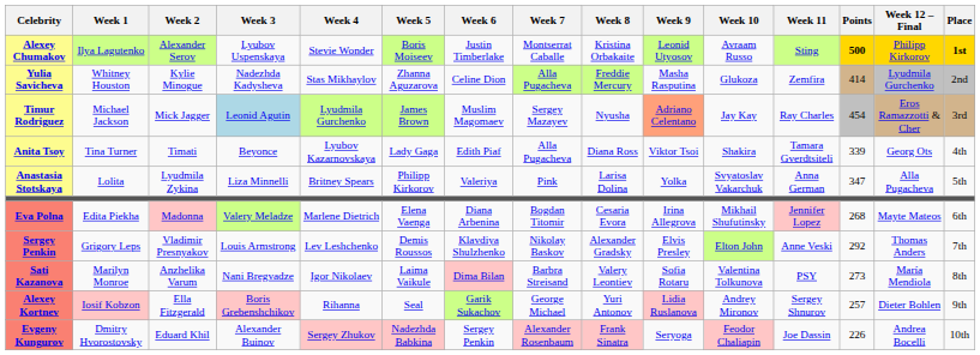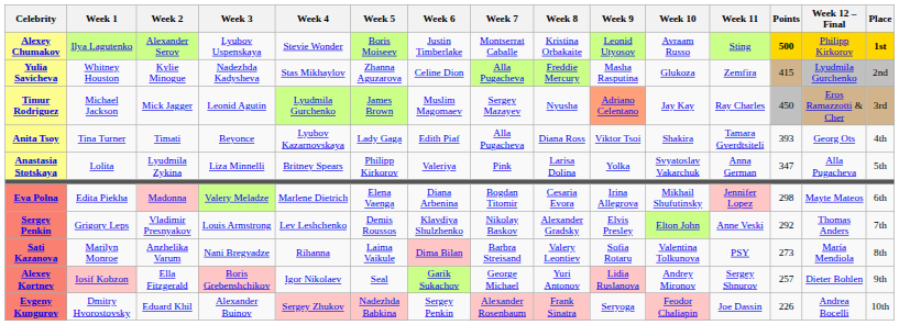Yulia Savicheva | Points: 414 -> 415
Timur Rodriguez | Week 3: lightblue background -> no background
Timur Rodriguez | Points: 454 -> 450
Anita Tsoy | Points: 339 -> 393
Eva Polna | Points: 268 -> 298
Sati Kazanova | Week 4: Igor Nikolaev -> Rihanna
Alexey Kortnev | Week 4: Rihanna -> Igor Nikolaev
